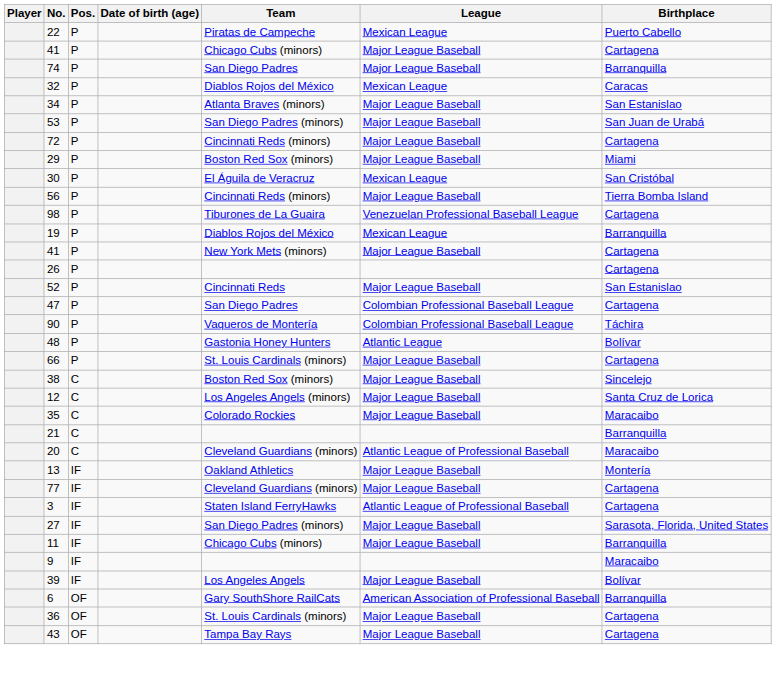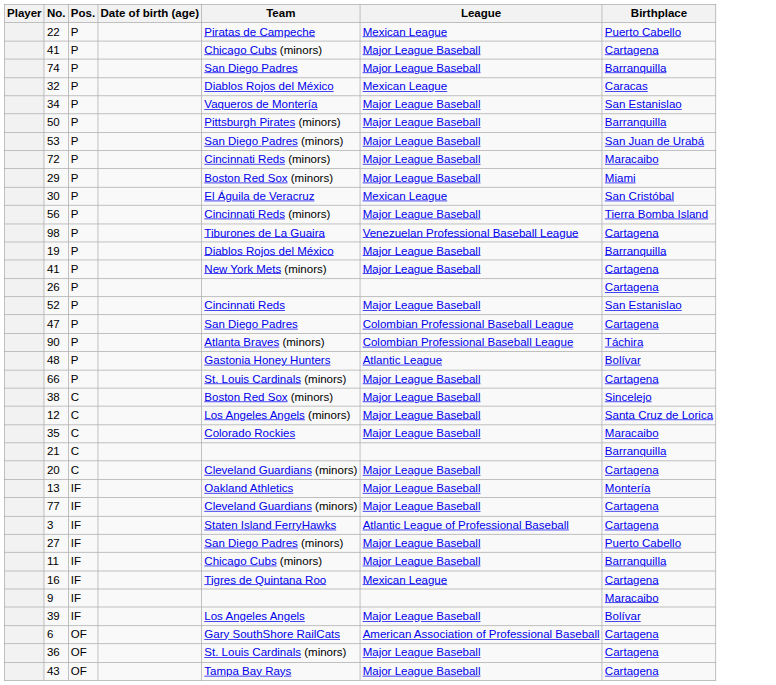34 | Team: Atlanta Braves (minors) -> Vaqueros de Montería
+ row: 50 | P | Pittsburgh Pirates (minors) | Major League Baseball | Barranquilla
72 | Birthplace: Cartagena -> Maracaibo
19 | League: Mexican League -> Major League Baseball
90 | Team: Vaqueros de Montería -> Atlanta Braves (minors)
20 | League: Atlantic League of Professional Baseball -> Major League Baseball
20 | Birthplace: Maracaibo -> Cartagena
27 | Birthplace: Sarasota, Florida, United States -> Puerto Cabello
+ row: 16 | IF | Tigres de Quintana Roo | Mexican League | Cartagena
6 | Birthplace: Barranquilla -> Cartagena
